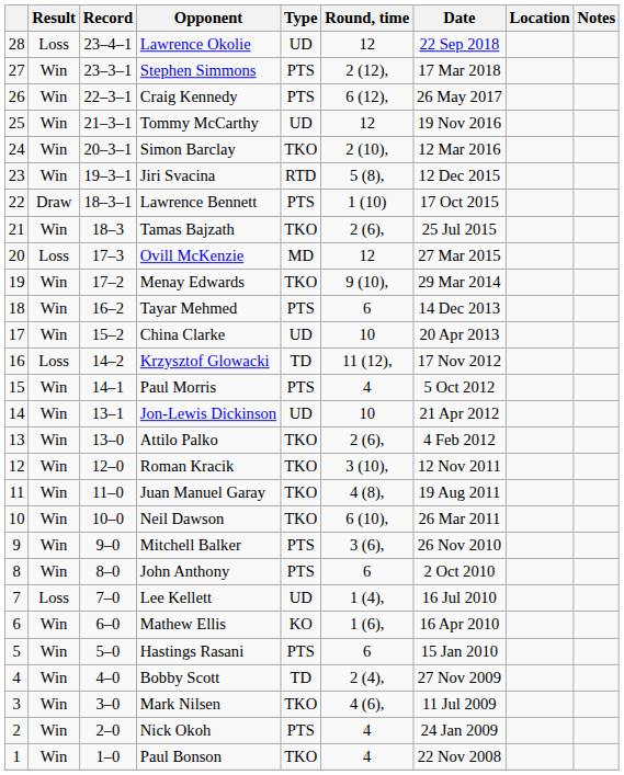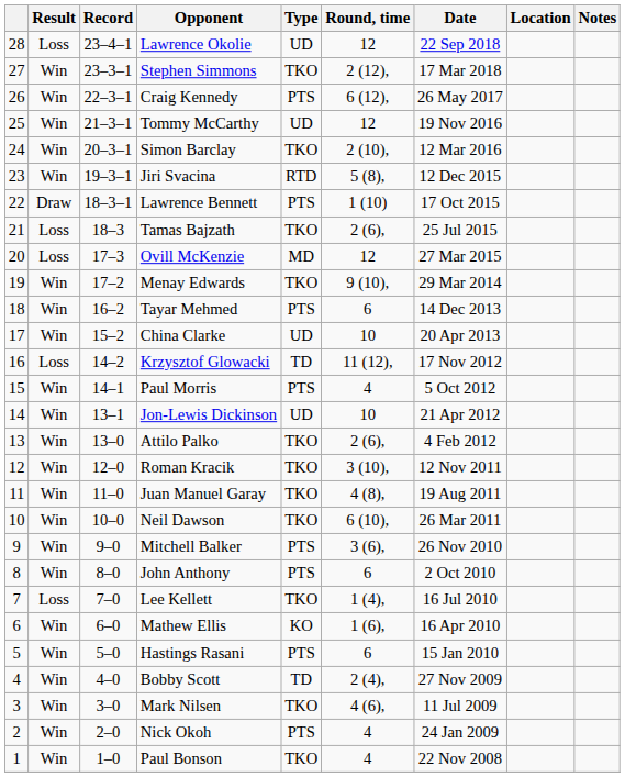Stephen Simmons | Type: PTS -> TKO
Tamas Bajzath | Result: Win -> Loss
Lee Kellett | Type: UD -> TKO
